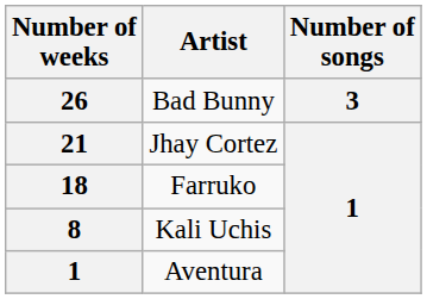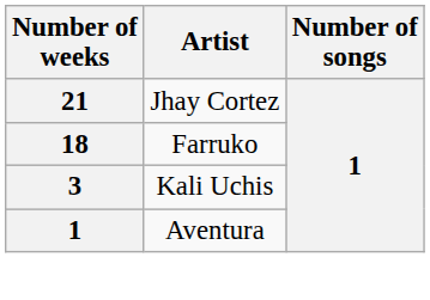- row: 26 | Bad Bunny | 3
Kali Uchis | Number of weeks: 8 -> 3
